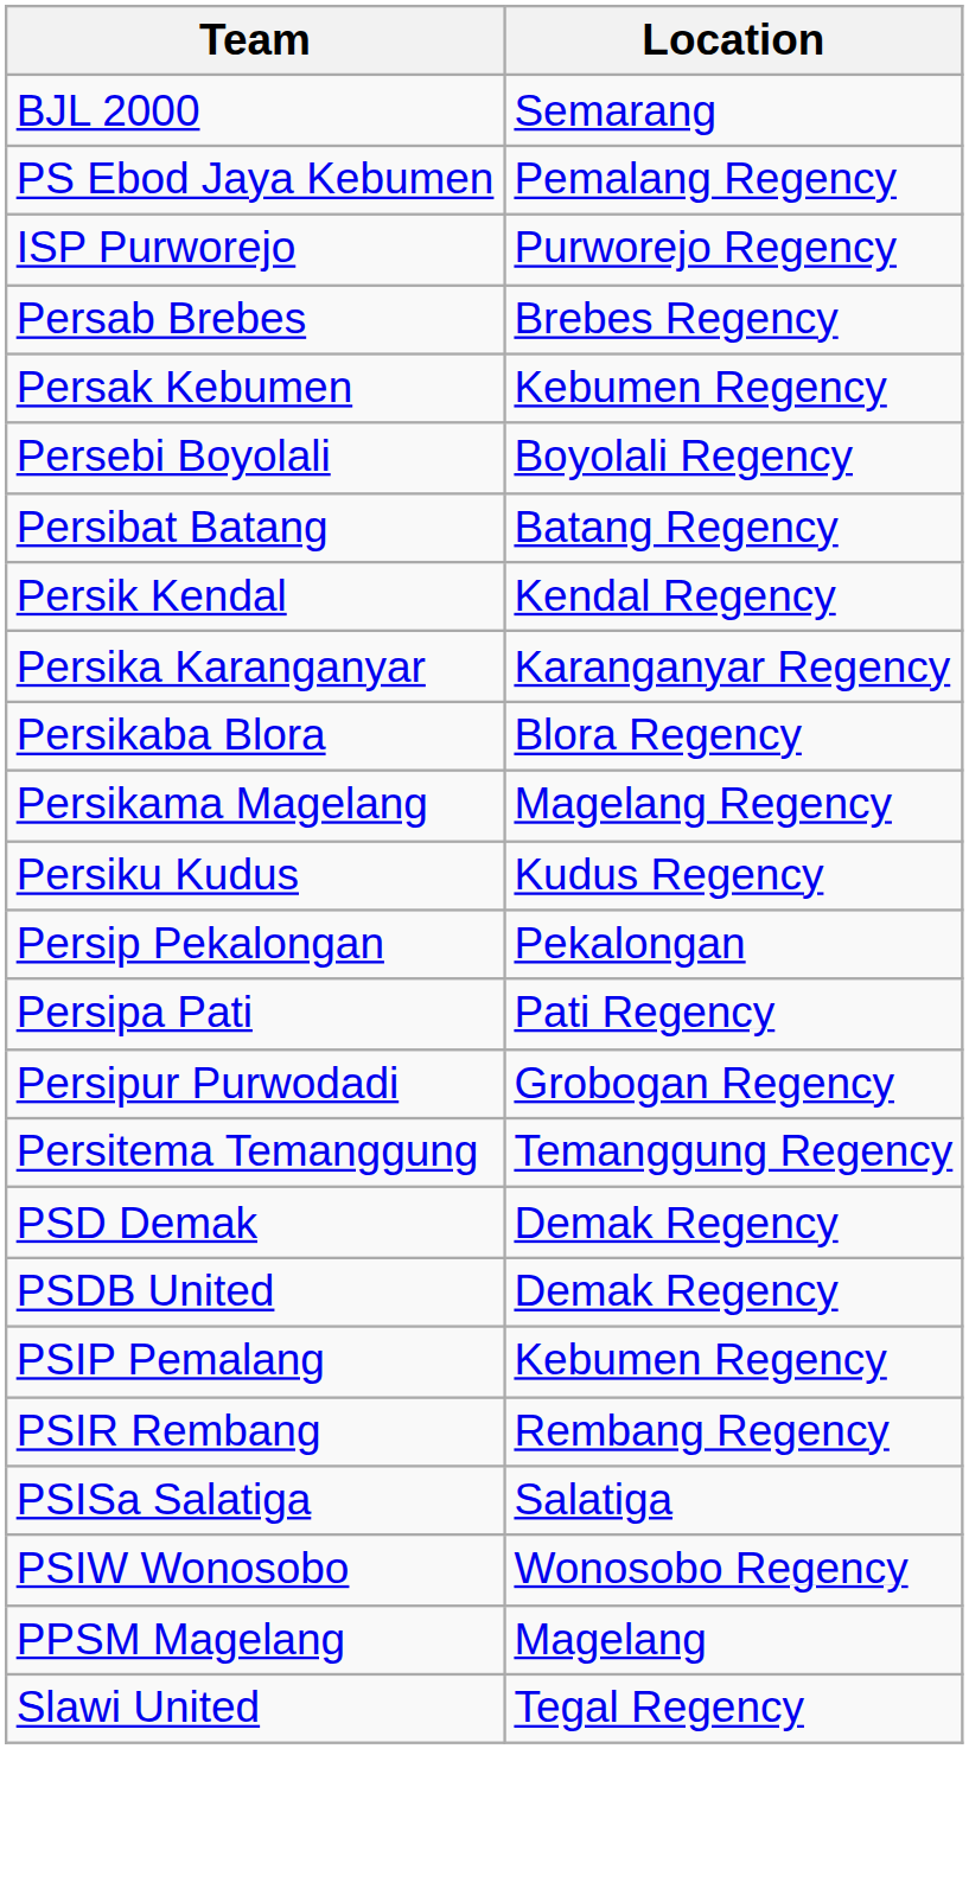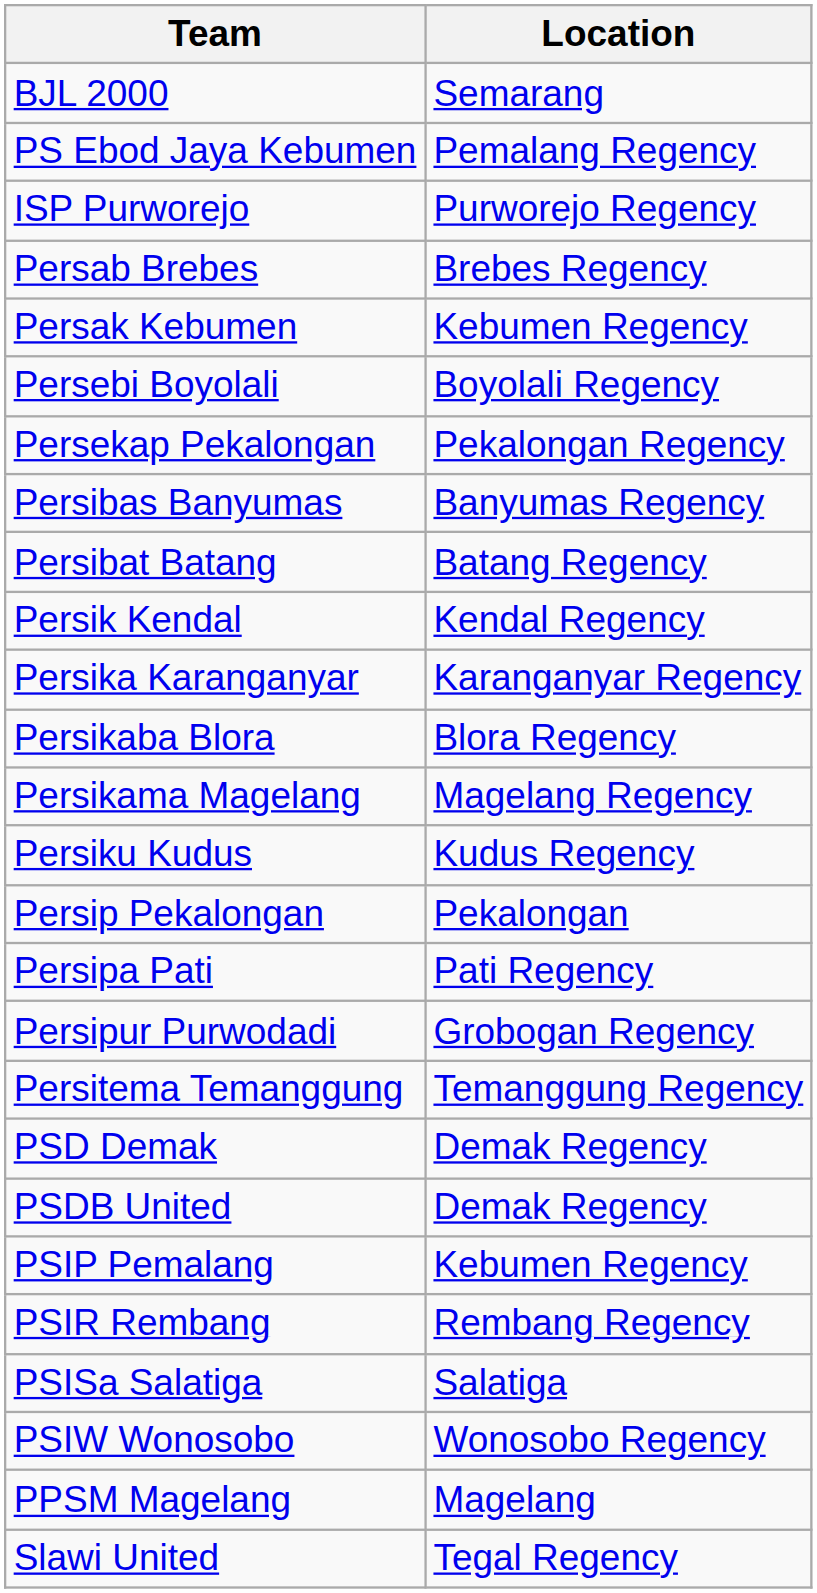+ row: Persekap Pekalongan | Pekalongan Regency
+ row: Persibas Banyumas | Banyumas Regency
